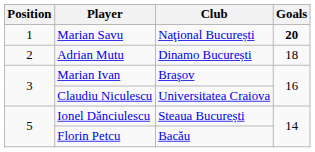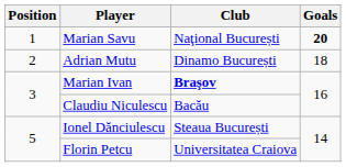Marian Ivan | Club: normal -> bold
Claudiu Niculescu | Club: Universitatea Craiova -> Bacău
Florin Petcu | Club: Bacău -> Universitatea Craiova
